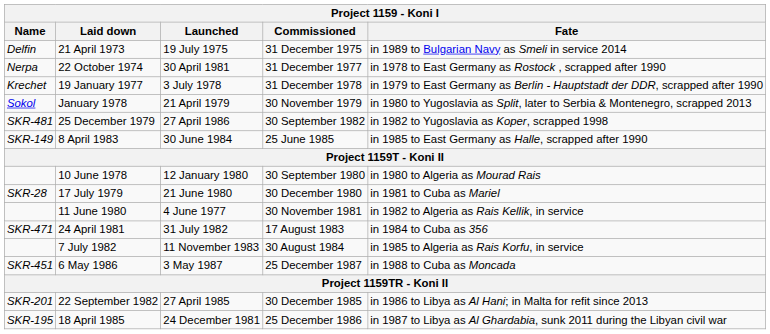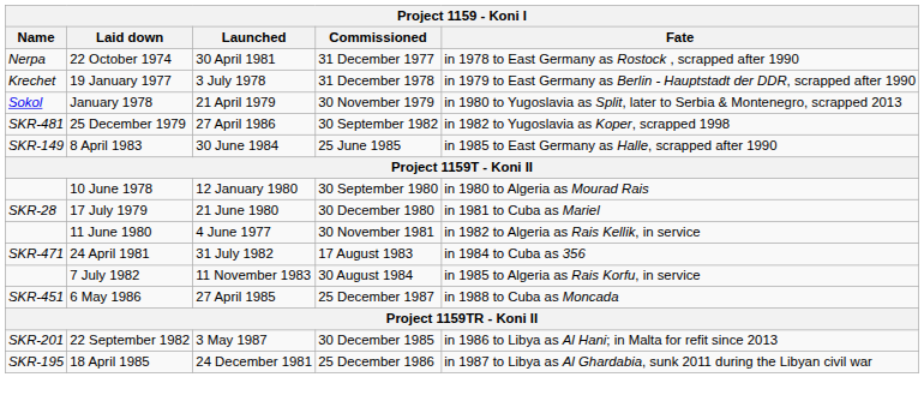- row: Delfin | 21 April 1973 | 19 July 1975 | 31 December 1975 | in 1989 to Bulgarian Navy as Smeli in service 2014
6 May 1986 | Launched: 3 May 1987 -> 27 April 1985
22 September 1982 | Launched: 27 April 1985 -> 3 May 1987
